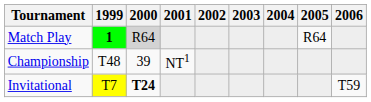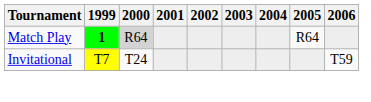- row: Championship | T48 | 39 | NT1
Invitational | 2000: bold -> normal
